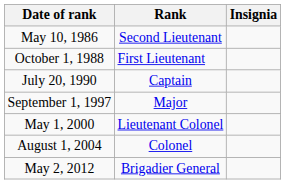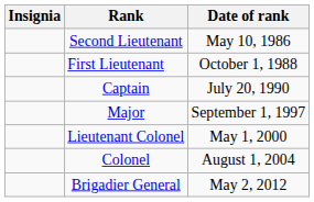columns swapped: Insignia <-> Date of rank
